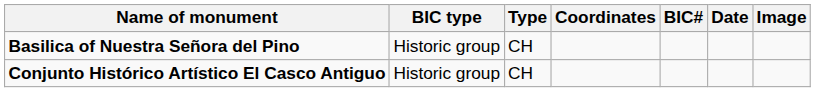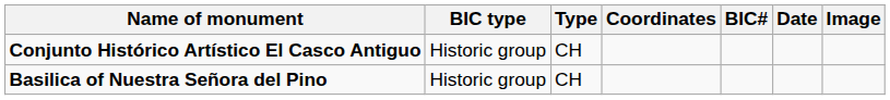rows swapped: Basilica of Nuestra Señora del Pino <-> Conjunto Histórico Artístico El Casco Antiguo
